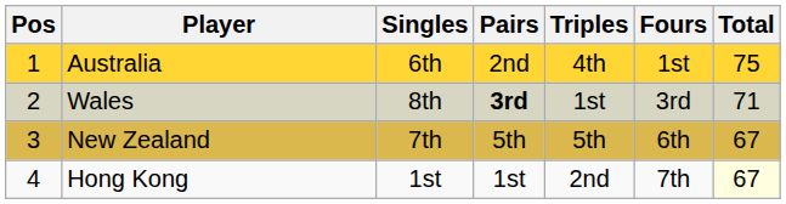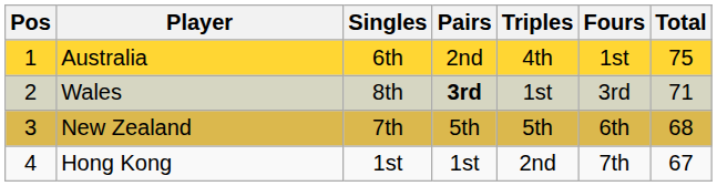New Zealand | Total: 67 -> 68
Hong Kong | Total: lightyellow background -> no background
